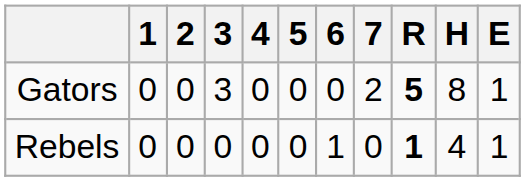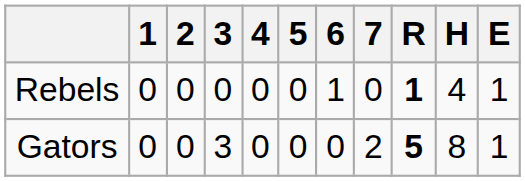rows swapped: Gators <-> Rebels
